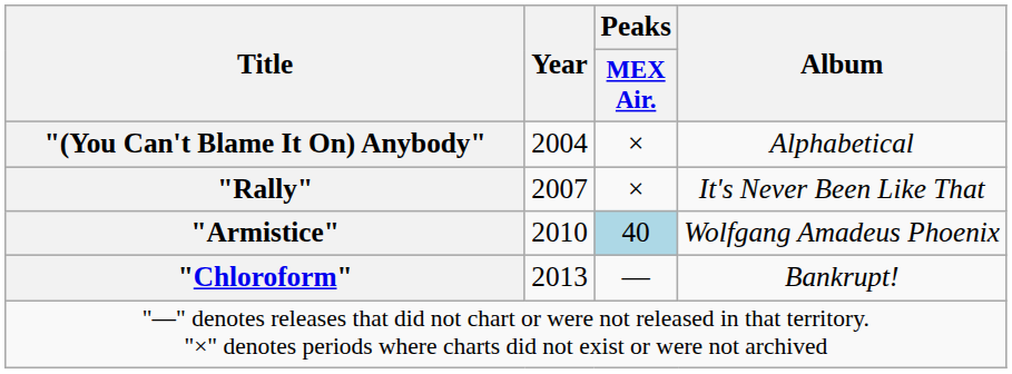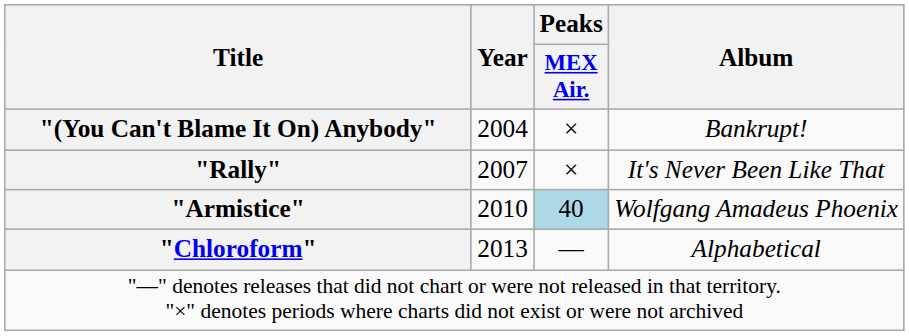"(You Can't Blame It On) Anybody" | Album: Alphabetical -> Bankrupt!
"Chloroform" | Album: Bankrupt! -> Alphabetical
